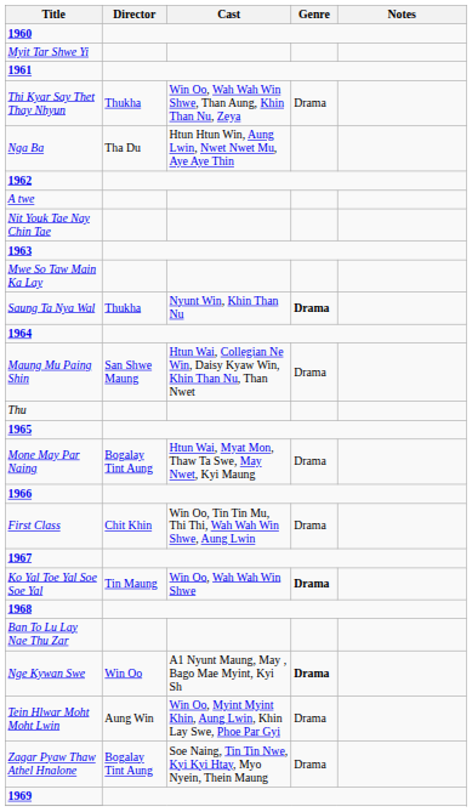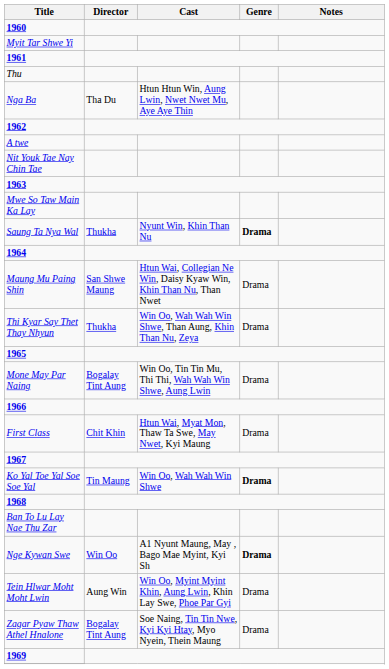rows swapped: Thu <-> Thi Kyar Say Thet Thay Nhyun
Mone May Par Naing | Cast: Htun Wai, Myat Mon, Thaw Ta Swe, May Nwet, Kyi Maung -> Win Oo, Tin Tin Mu, Thi Thi, Wah Wah Win Shwe, Aung Lwin
First Class | Cast: Win Oo, Tin Tin Mu, Thi Thi, Wah Wah Win Shwe, Aung Lwin -> Htun Wai, Myat Mon, Thaw Ta Swe, May Nwet, Kyi Maung
